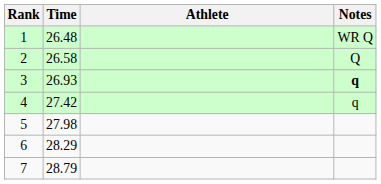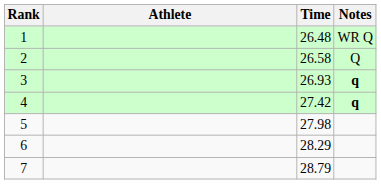columns swapped: Athlete <-> Time
4 | Notes: normal -> bold
